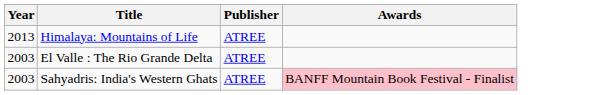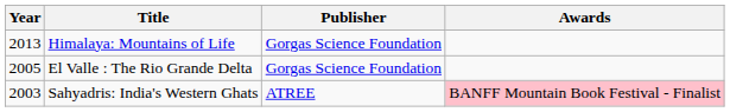Himalaya: Mountains of Life | Publisher: ATREE -> Gorgas Science Foundation
El Valle : The Rio Grande Delta | Year: 2003 -> 2005
El Valle : The Rio Grande Delta | Publisher: ATREE -> Gorgas Science Foundation
